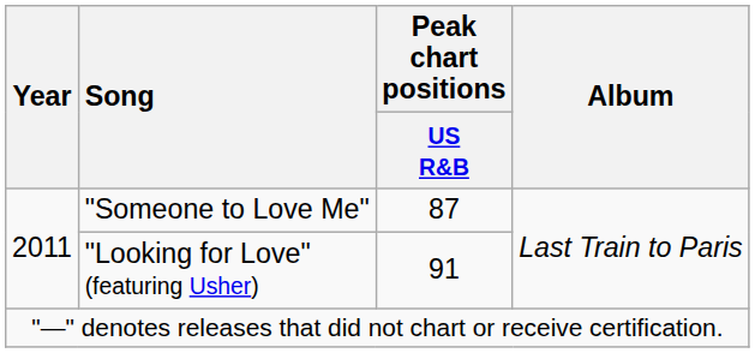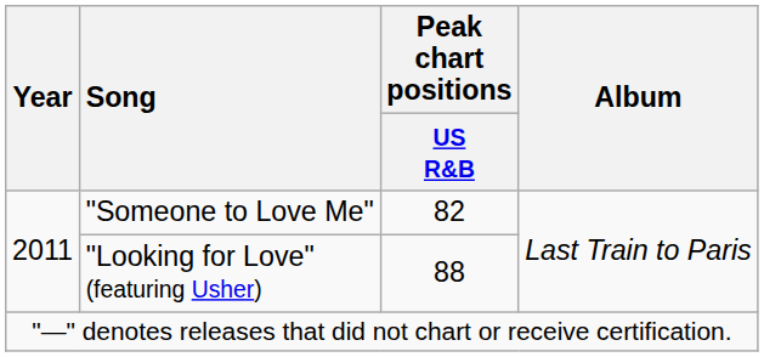"Someone to Love Me" | Peak chart positions / US R&B: 87 -> 82
"Looking for Love" (featuring Usher) | Peak chart positions / US R&B: 91 -> 88
